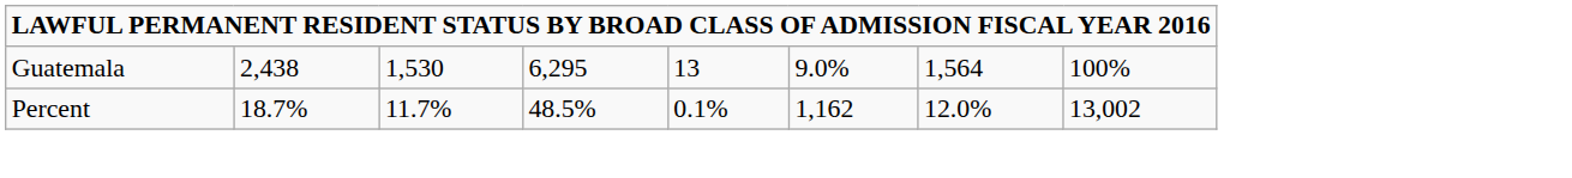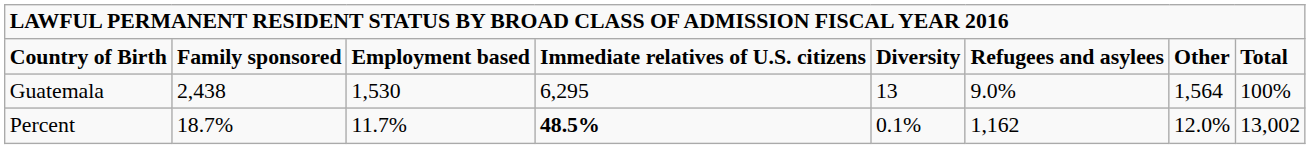+ row: Country of Birth | Family sponsored | Employment based | Immediate relatives of U.S. citizens | Diversity | Refugees and asylees | Other | Total
Percent | column 4: normal -> bold
